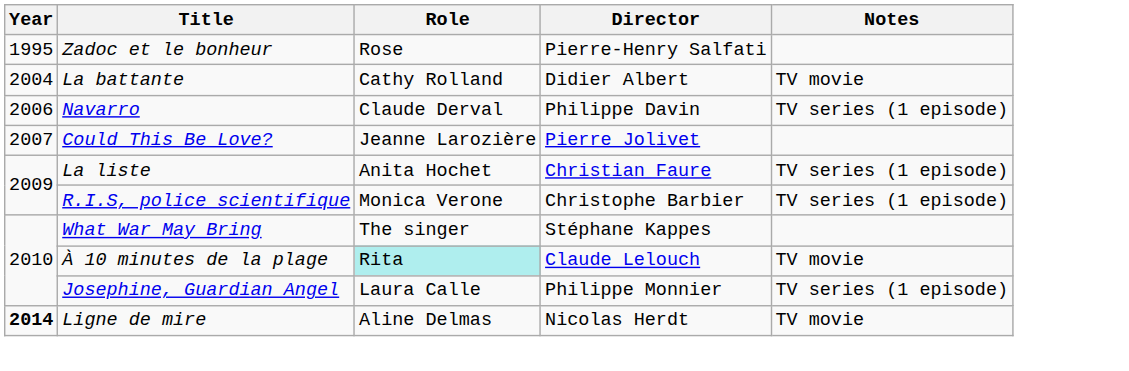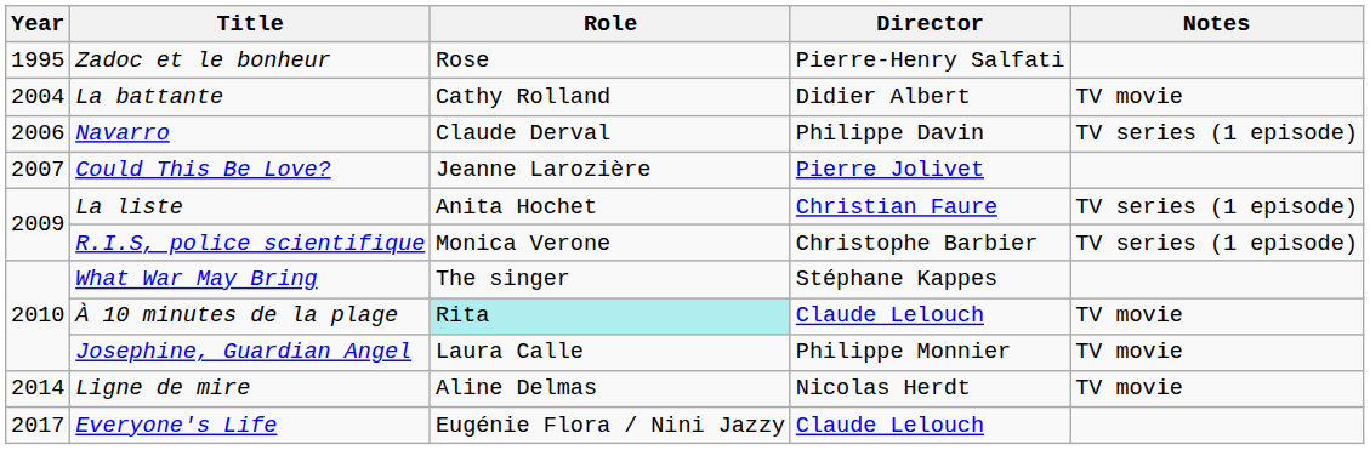Josephine, Guardian Angel | Notes: TV series (1 episode) -> TV movie
Ligne de mire | Year: bold -> normal
+ row: 2017 | Everyone's Life | Eugénie Flora / Nini Jazzy | Claude Lelouch
